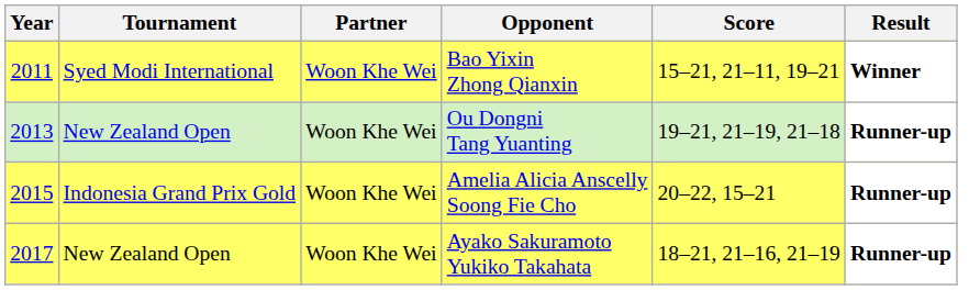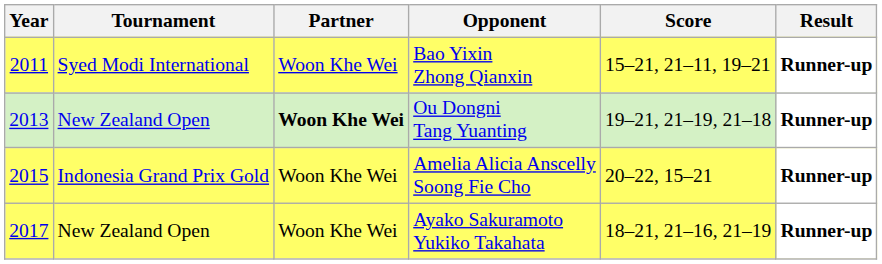Bao Yixin Zhong Qianxin | Result: Winner -> Runner-up
Ou Dongni Tang Yuanting | Partner: normal -> bold
